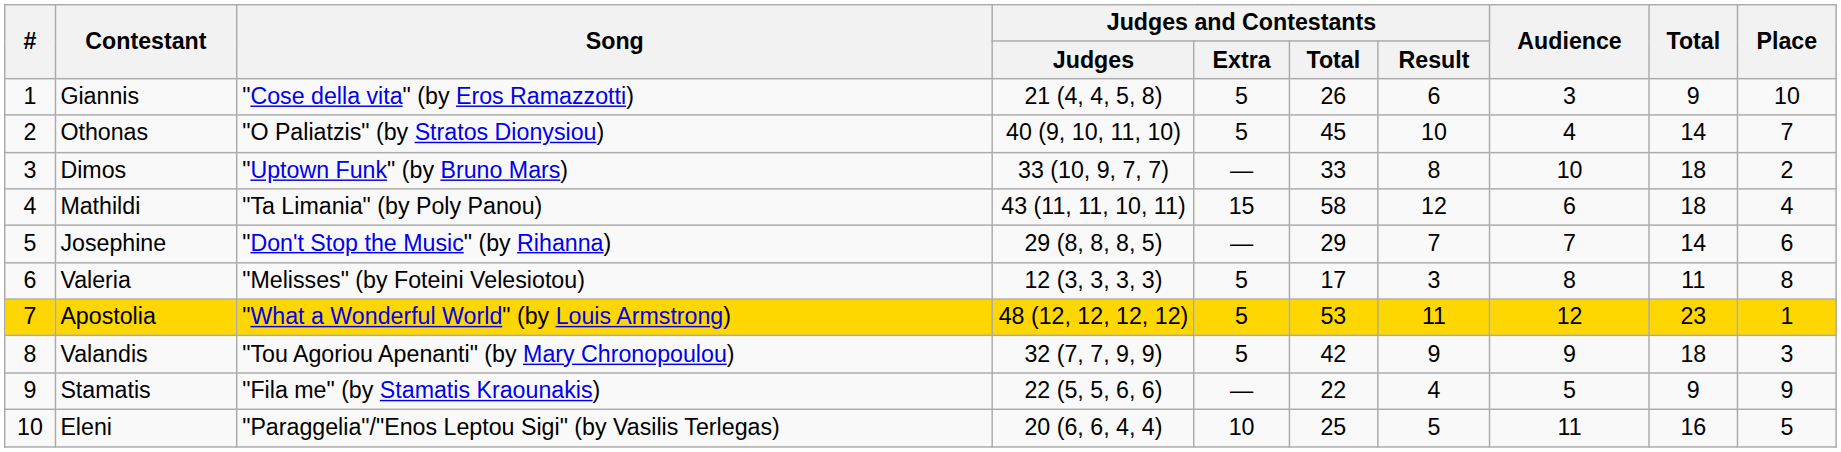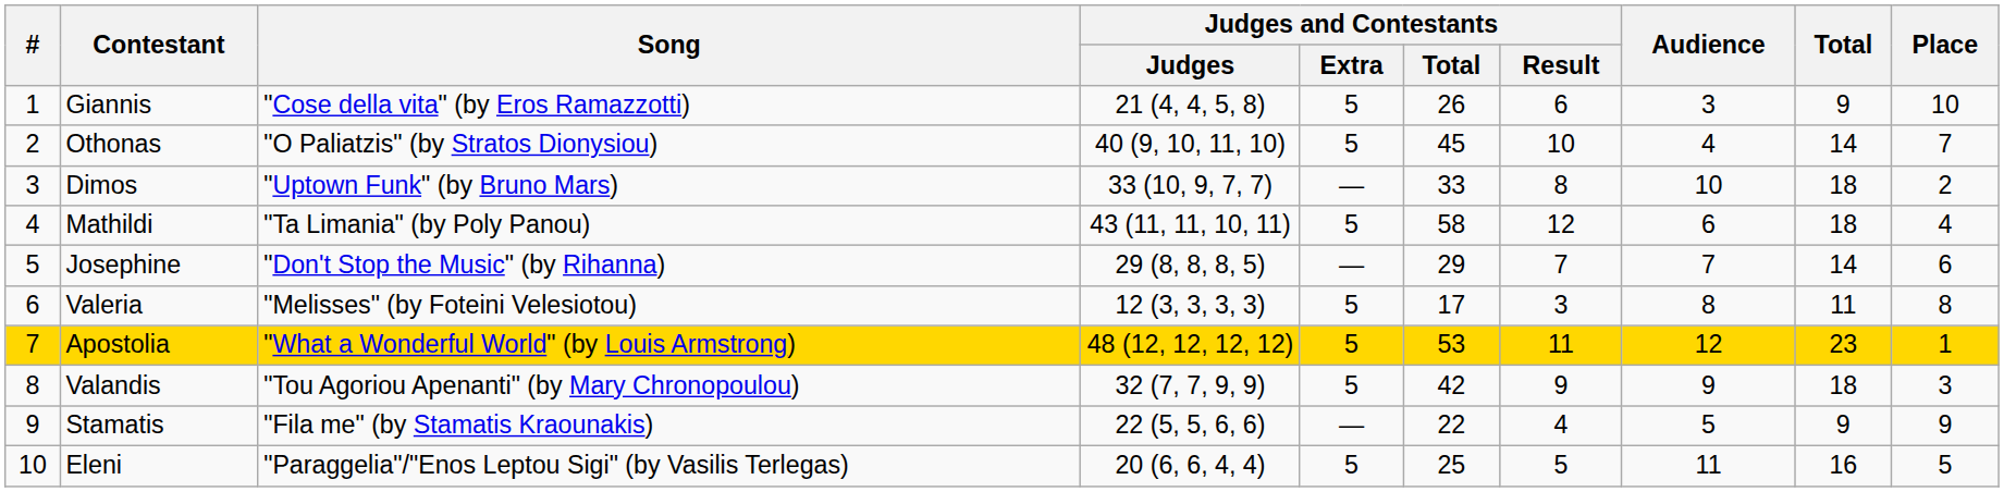Mathildi | Judges and Contestants / Extra: 15 -> 5
Eleni | Judges and Contestants / Extra: 10 -> 5
